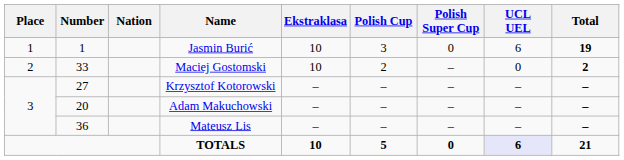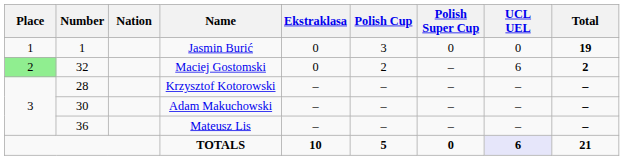Jasmin Burić | Ekstraklasa: 10 -> 0
Jasmin Burić | UCL UEL: 6 -> 0
Maciej Gostomski | Place: no background -> lightgreen background
Maciej Gostomski | Number: 33 -> 32
Maciej Gostomski | Ekstraklasa: 10 -> 0
Maciej Gostomski | UCL UEL: 0 -> 6
Krzysztof Kotorowski | Number: 27 -> 28
Adam Makuchowski | Number: 20 -> 30
